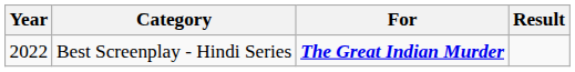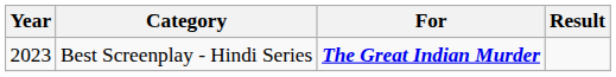Best Screenplay - Hindi Series | Year: 2022 -> 2023
